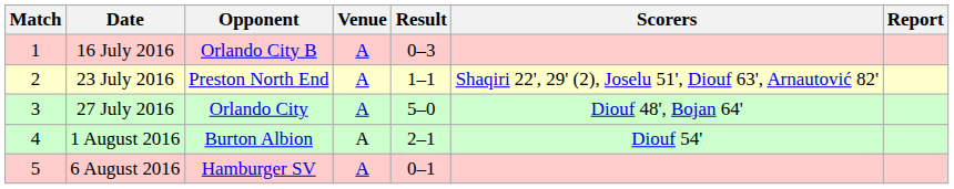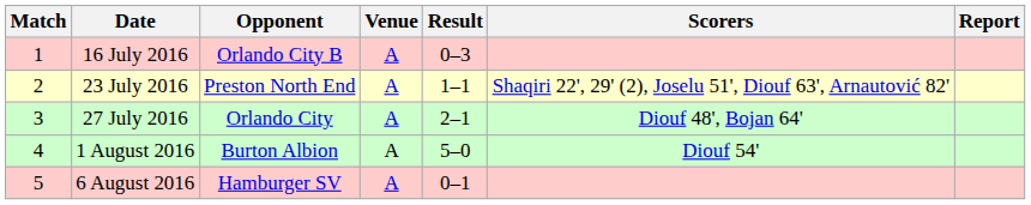27 July 2016 | Result: 5–0 -> 2–1
1 August 2016 | Result: 2–1 -> 5–0
